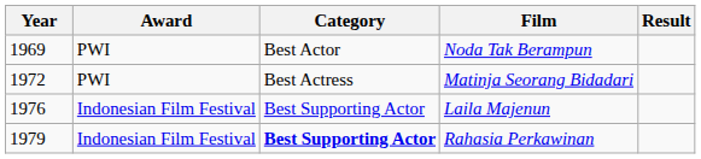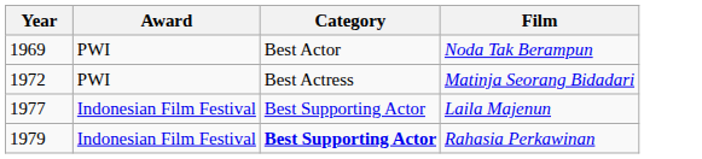- column: Result
Laila Majenun | Year: 1976 -> 1977
